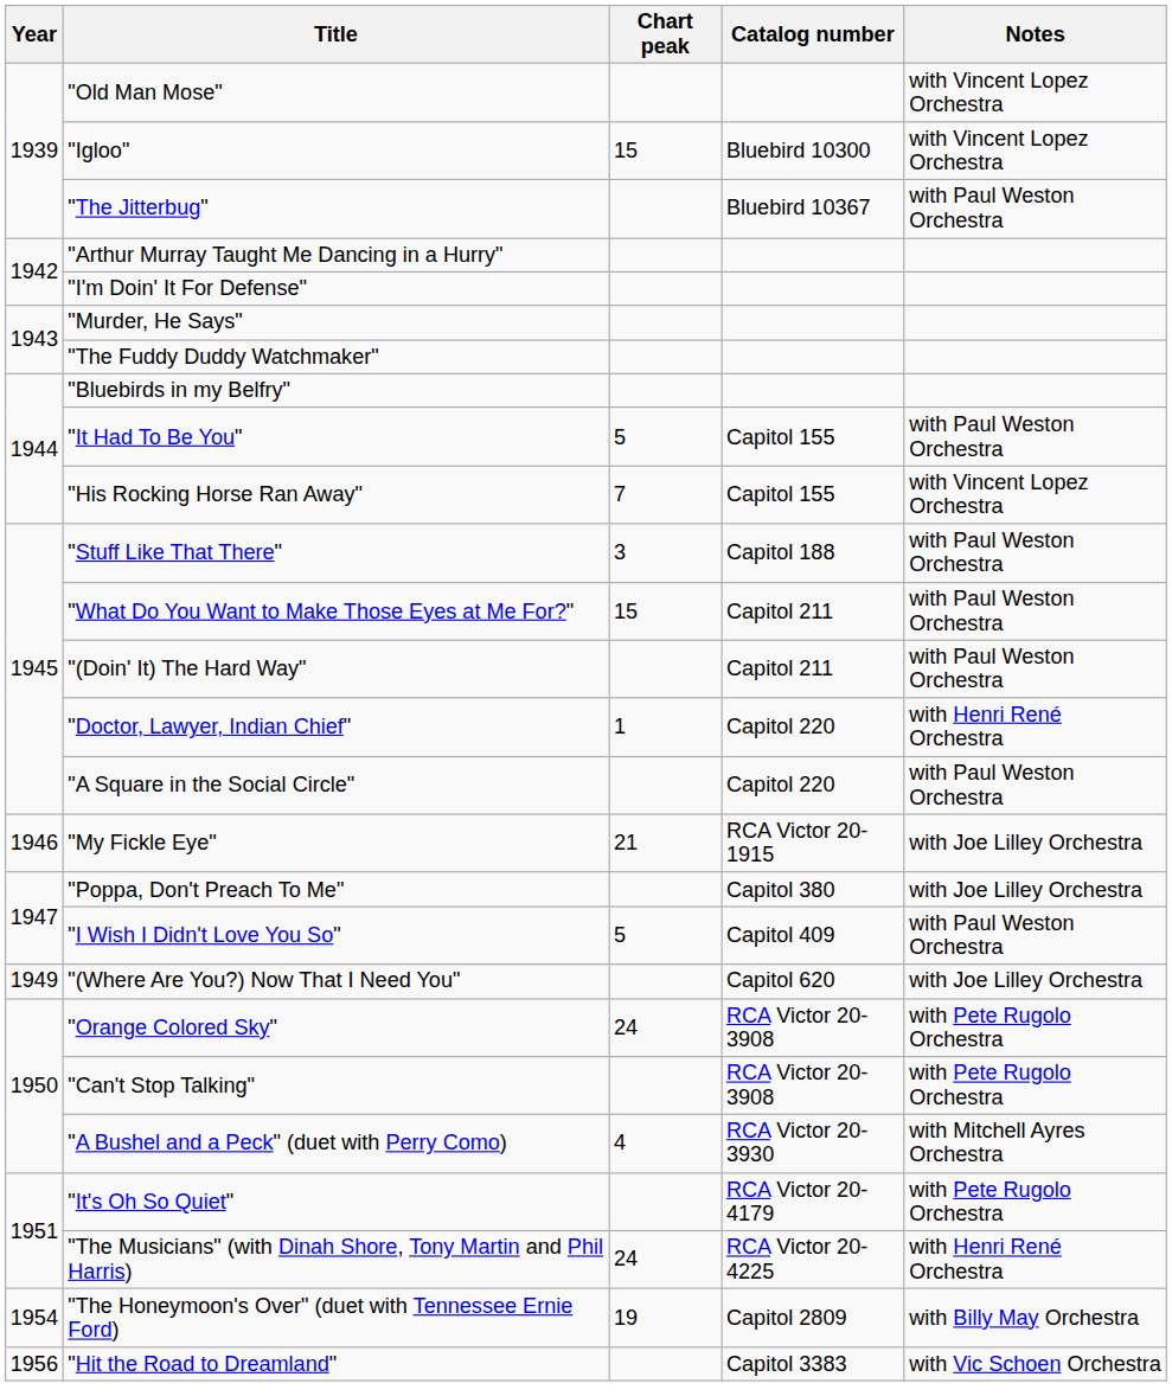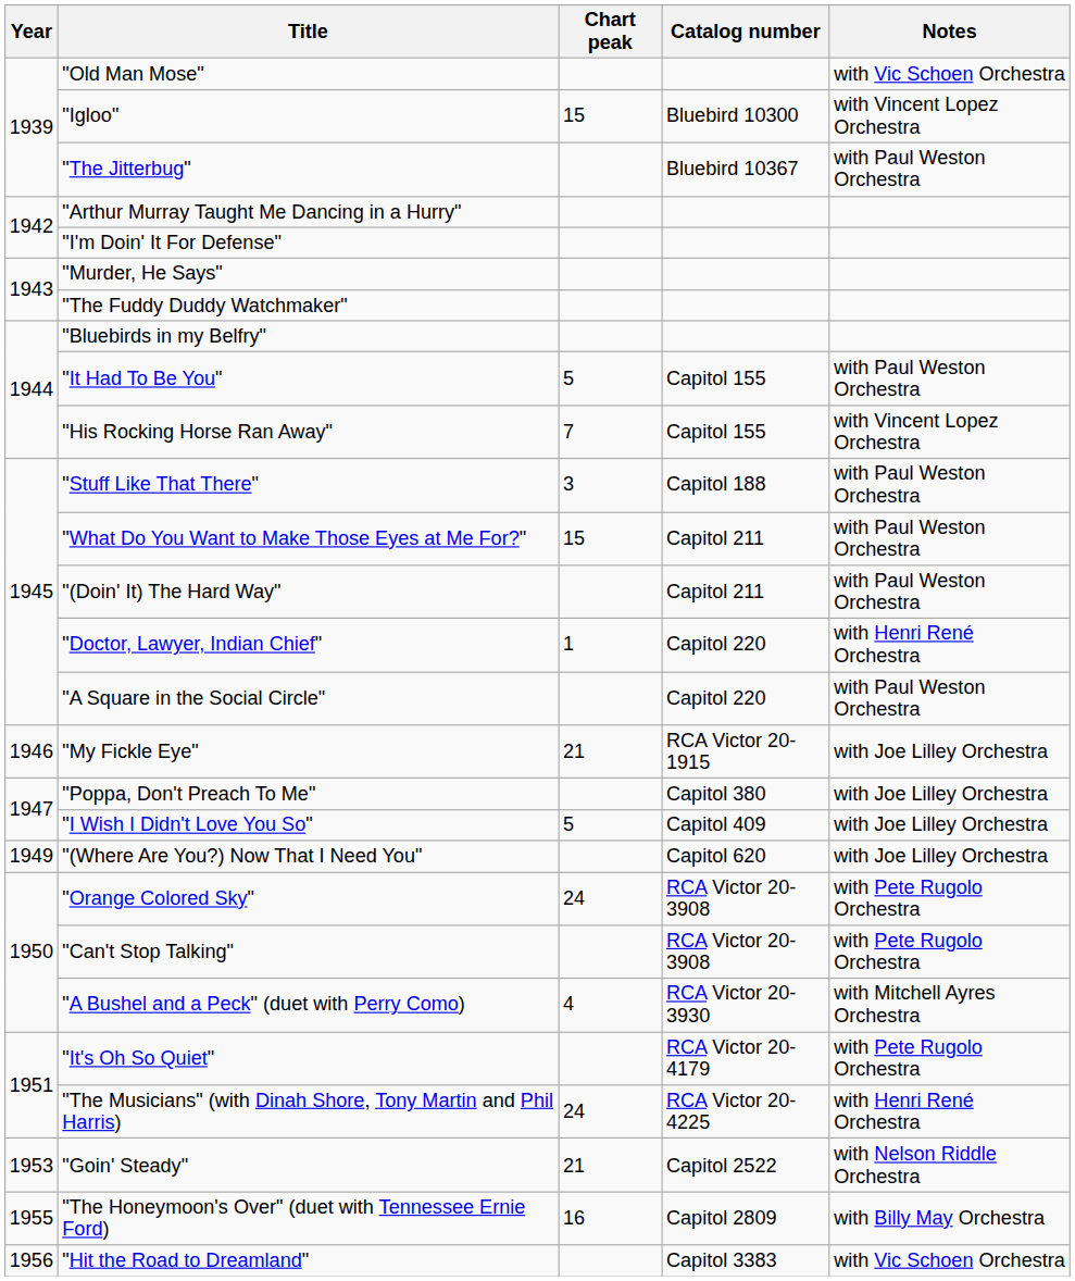"Old Man Mose" | Notes: with Vincent Lopez Orchestra -> with Vic Schoen Orchestra
"I Wish I Didn't Love You So" | Notes: with Paul Weston Orchestra -> with Joe Lilley Orchestra
+ row: 1953 | "Goin' Steady" | 21 | Capitol 2522 | with Nelson Riddle Orchestra
"The Honeymoon's Over" (duet with Tennessee Ernie Ford) | Year: 1954 -> 1955
"The Honeymoon's Over" (duet with Tennessee Ernie Ford) | Chart peak: 19 -> 16
